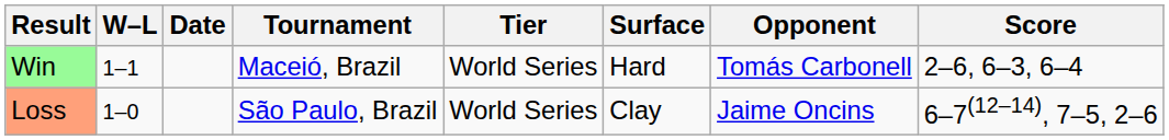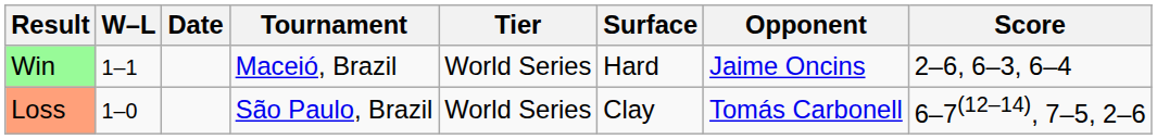Win | Opponent: Tomás Carbonell -> Jaime Oncins
Loss | Opponent: Jaime Oncins -> Tomás Carbonell
